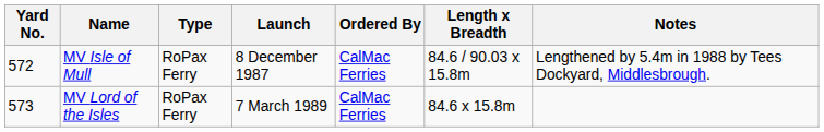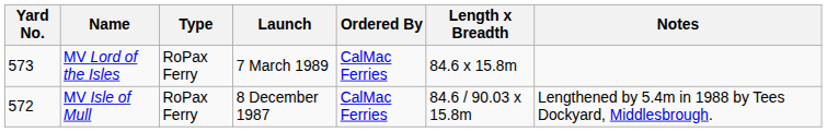rows swapped: MV Isle of Mull <-> MV Lord of the Isles
